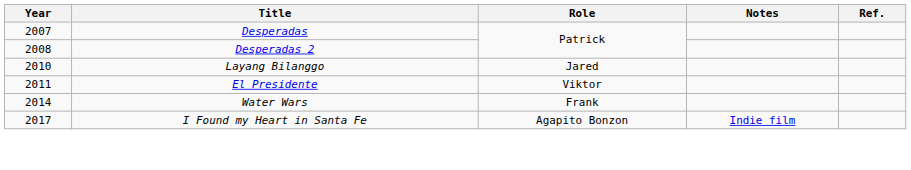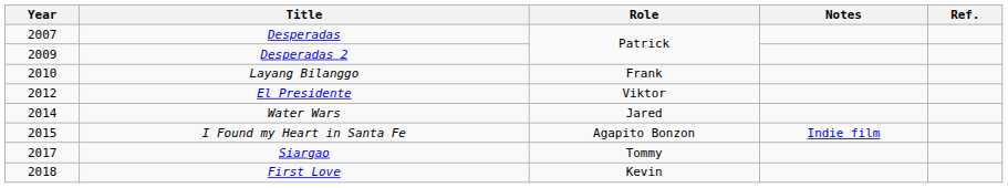Desperadas 2 | Year: 2008 -> 2009
Layang Bilanggo | Role: Jared -> Frank
El Presidente | Year: 2011 -> 2012
Water Wars | Role: Frank -> Jared
I Found my Heart in Santa Fe | Year: 2017 -> 2015
+ row: 2017 | Siargao | Tommy
+ row: 2018 | First Love | Kevin
